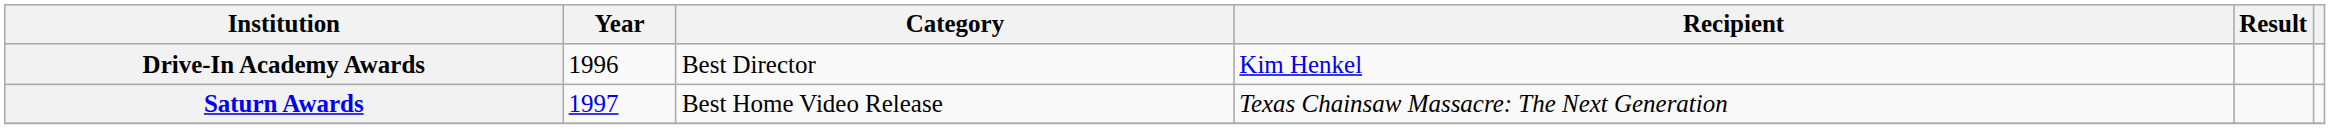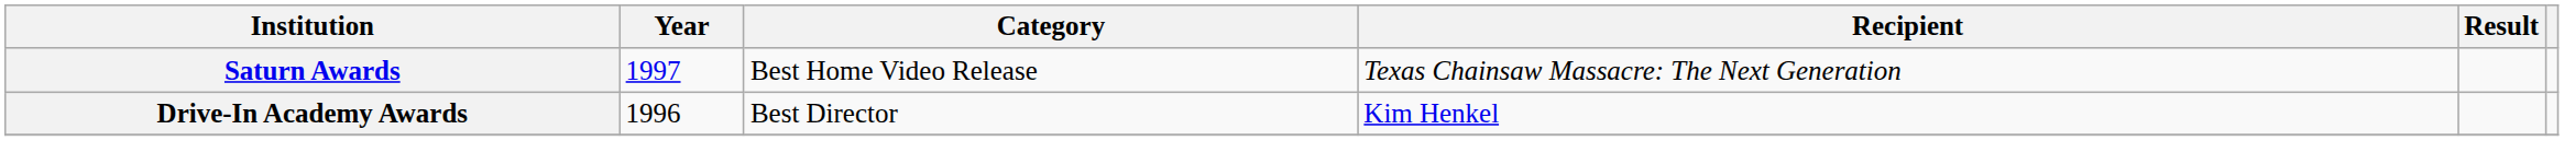rows swapped: Drive-In Academy Awards <-> Saturn Awards
